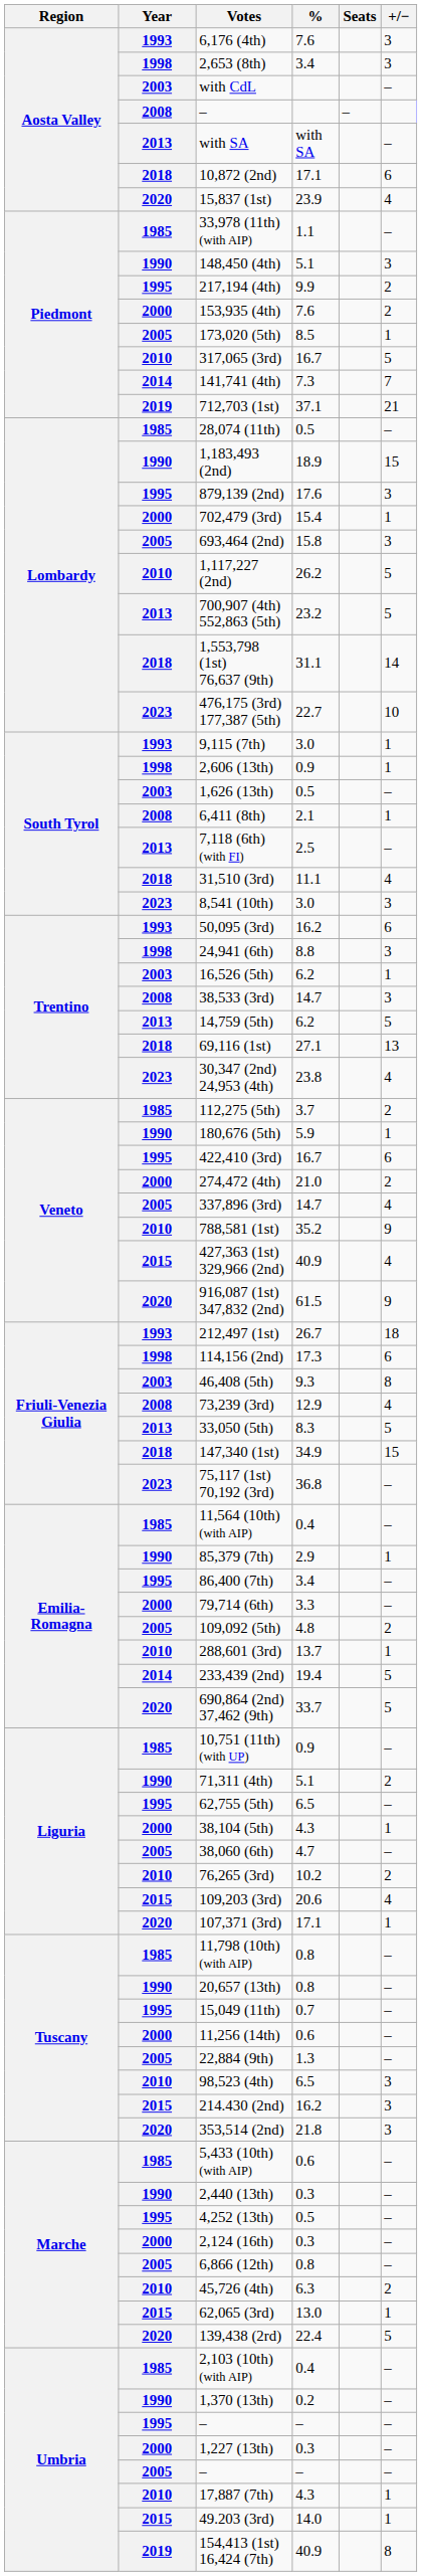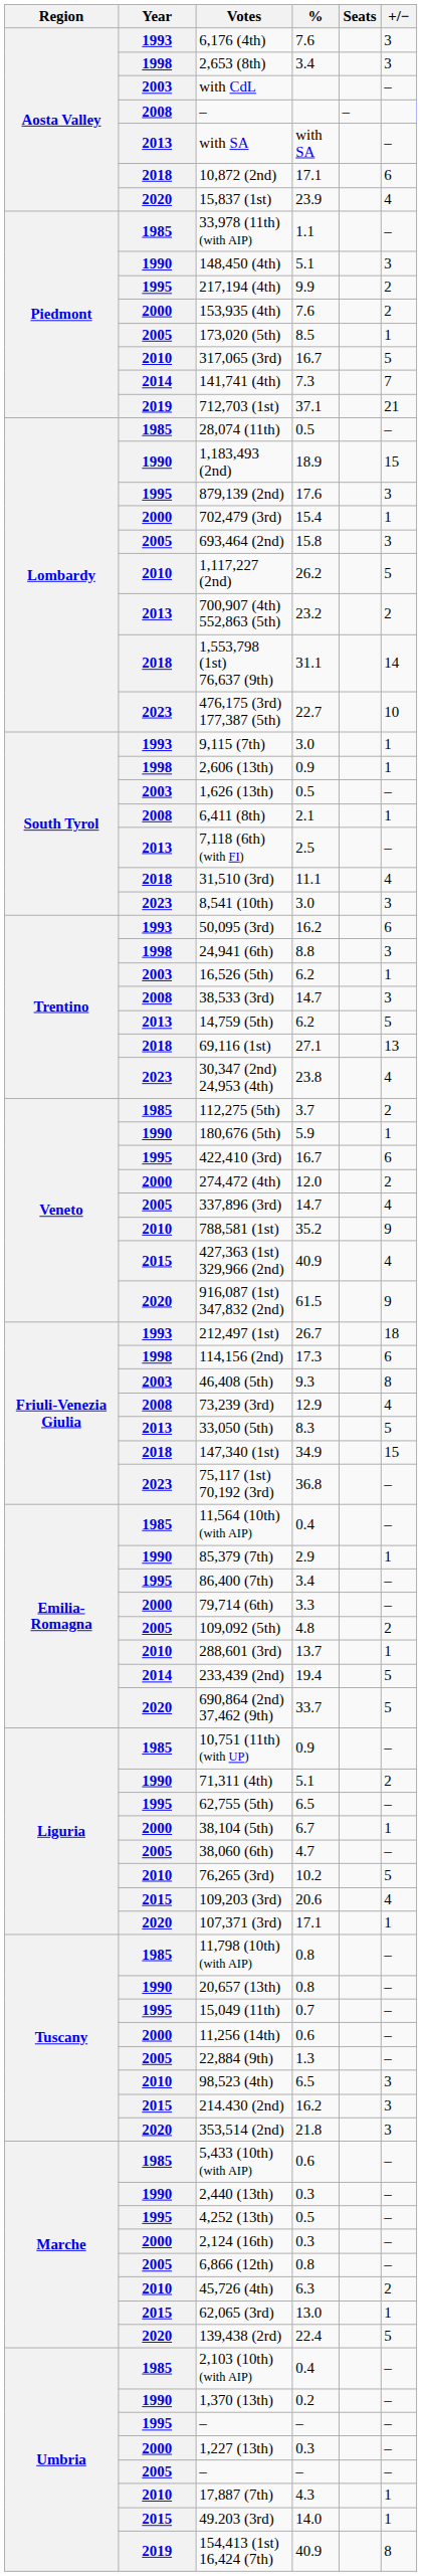700,907 (4th) 552,863 (5th) | +/−: 5 -> 2
274,472 (4th) | %: 21.0 -> 12.0
38,104 (5th) | %: 4.3 -> 6.7
76,265 (3rd) | +/−: 2 -> 5
